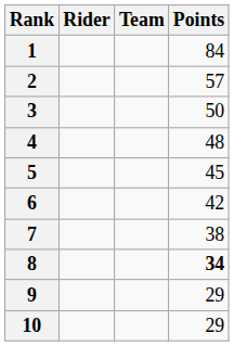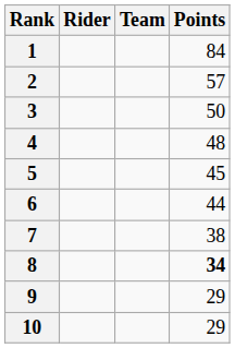6 | Points: 42 -> 44
